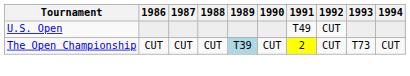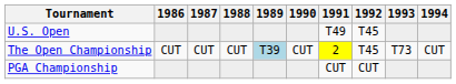U.S. Open | 1992: CUT -> T45
The Open Championship | 1992: CUT -> T45
+ row: PGA Championship | CUT | CUT
